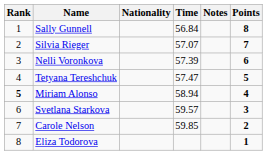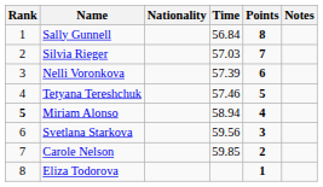columns swapped: Notes <-> Points
Silvia Rieger | Time: 57.07 -> 57.03
Tetyana Tereshchuk | Time: 57.47 -> 57.46
Svetlana Starkova | Time: 59.57 -> 59.56
